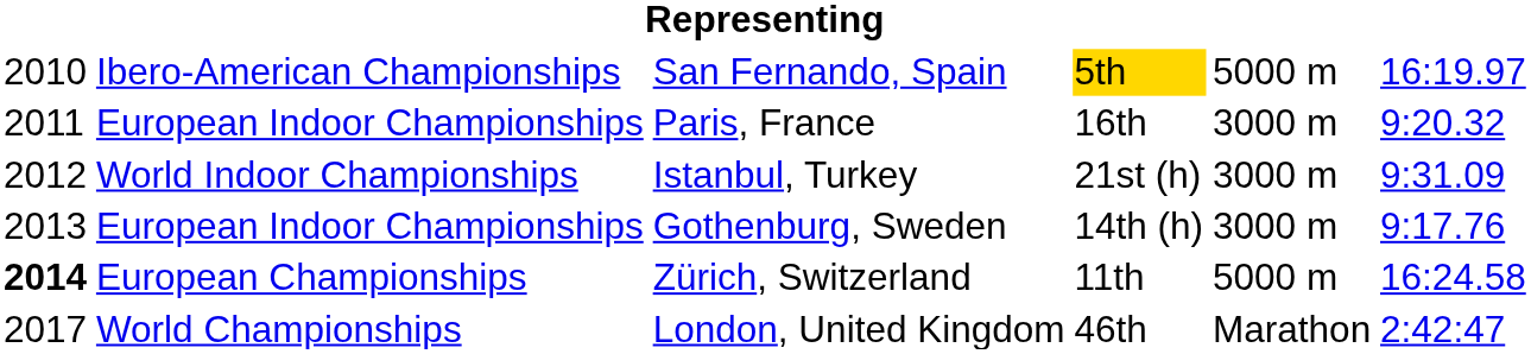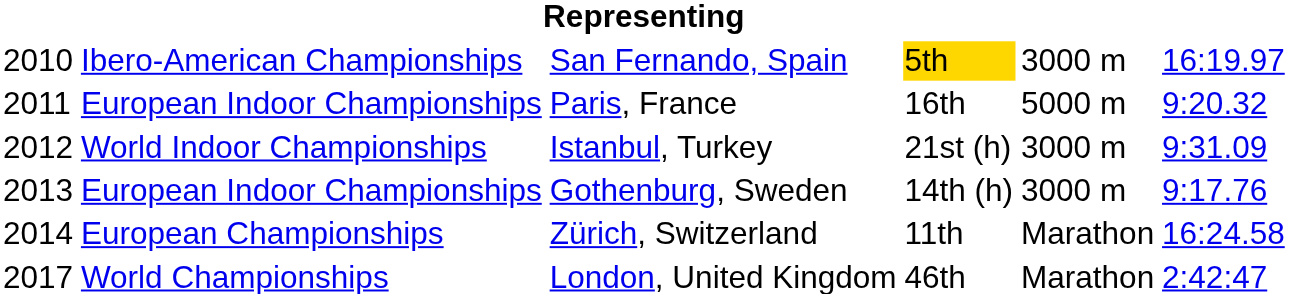San Fernando, Spain | column 5: 5000 m -> 3000 m
Paris, France | column 5: 3000 m -> 5000 m
Zürich, Switzerland | column 1: bold -> normal
Zürich, Switzerland | column 5: 5000 m -> Marathon
